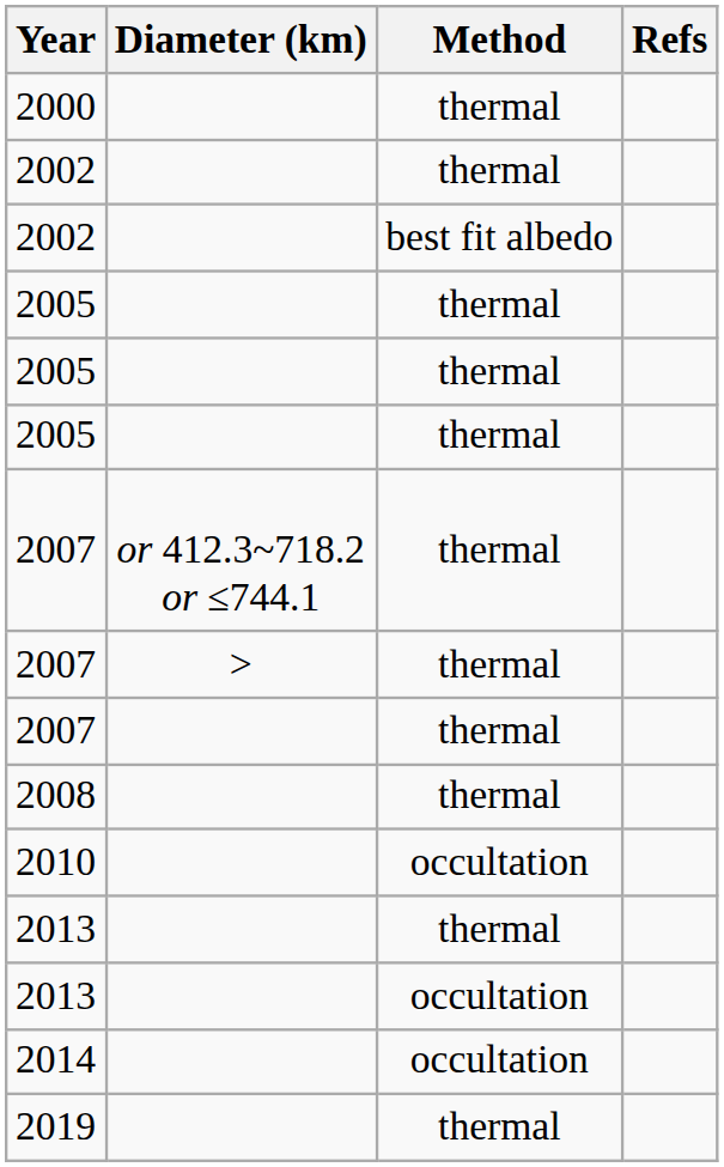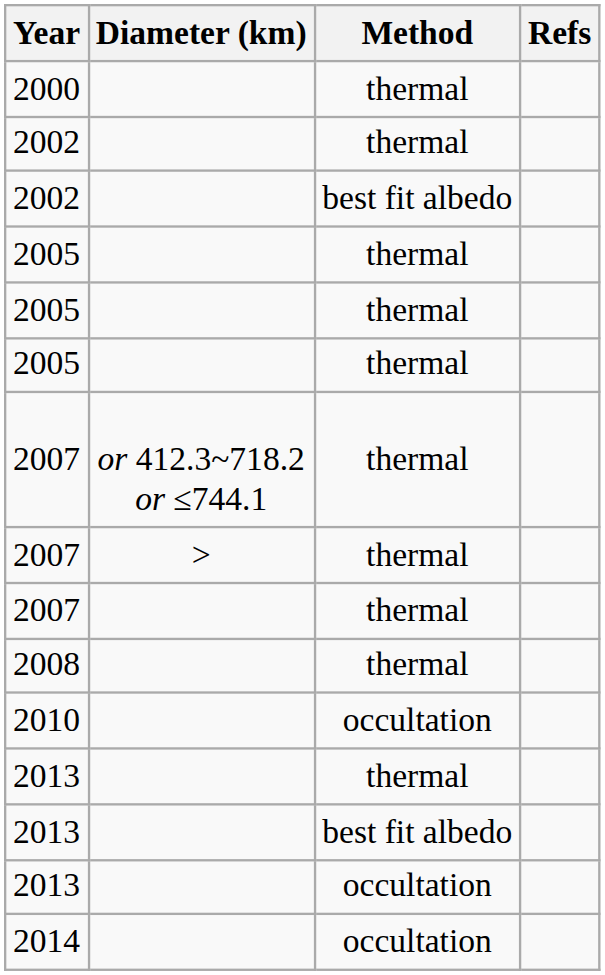+ row: 2013 | best fit albedo
- row: 2019 | thermal
